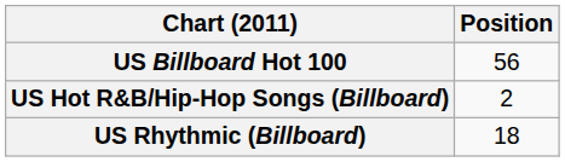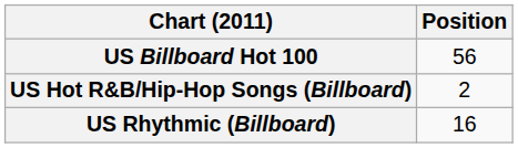US Rhythmic (Billboard) | Position: 18 -> 16
